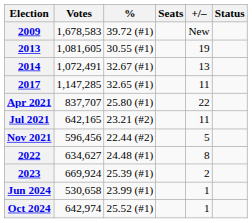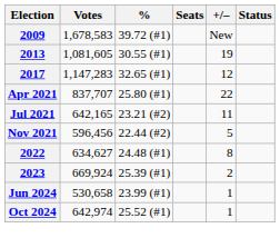- row: 2014 | 1,072,491 | 32.67 (#1) | 13
2017 | Votes: 1,147,285 -> 1,147,283
2017 | +/–: 11 -> 12
